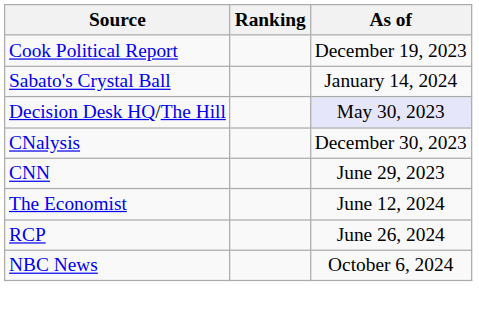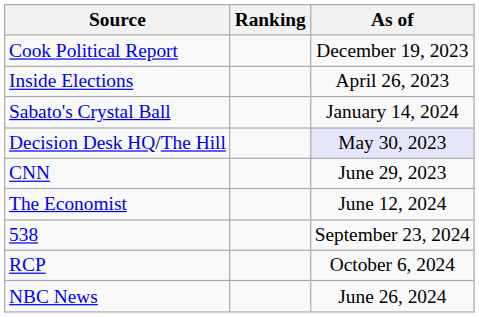+ row: Inside Elections | April 26, 2023
- row: CNalysis | December 30, 2023
+ row: 538 | September 23, 2024
RCP | As of: June 26, 2024 -> October 6, 2024
NBC News | As of: October 6, 2024 -> June 26, 2024
